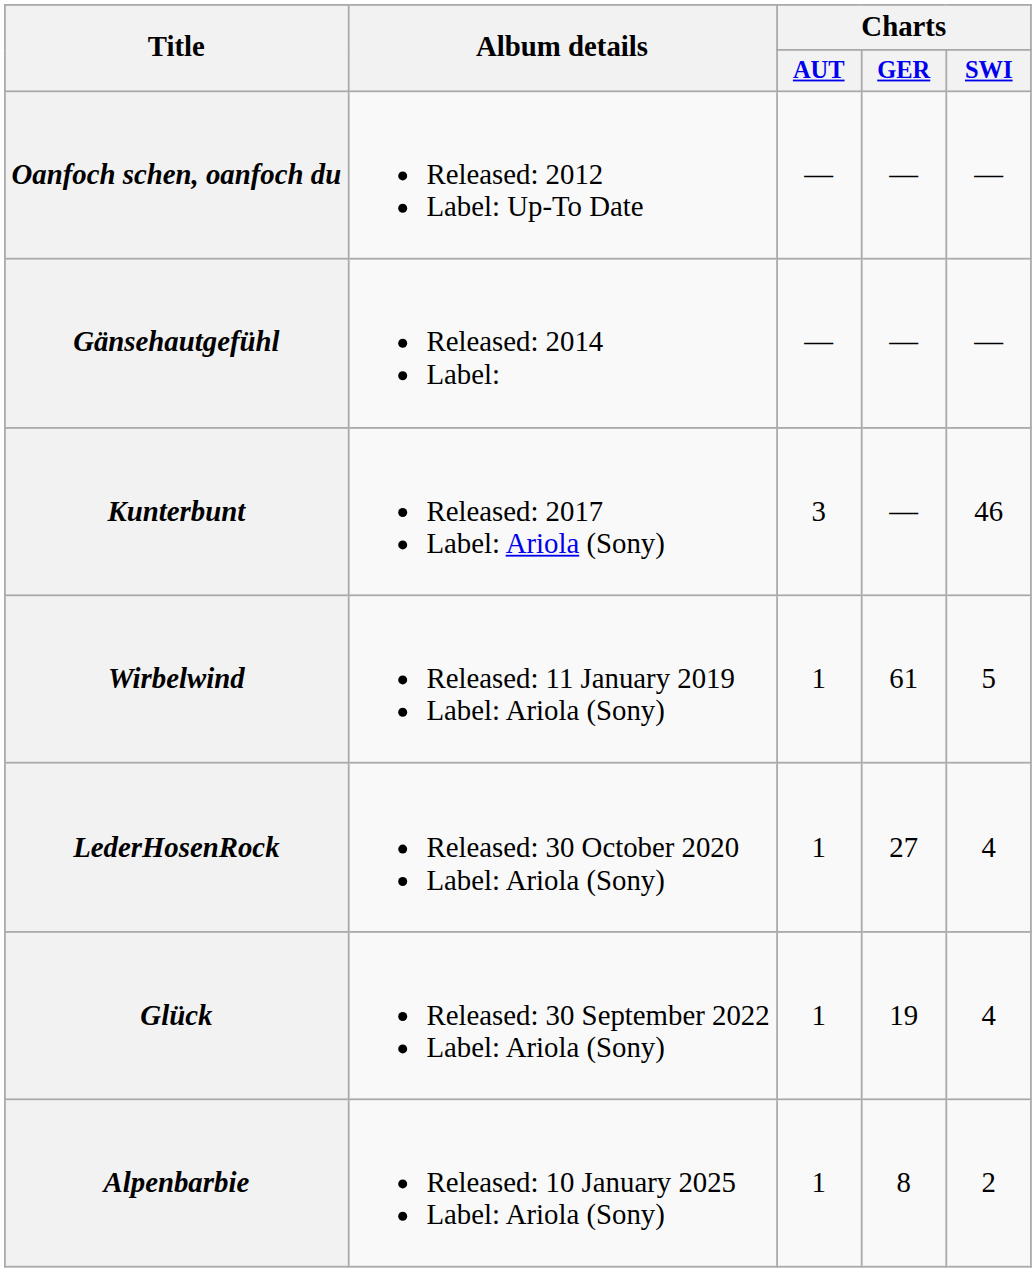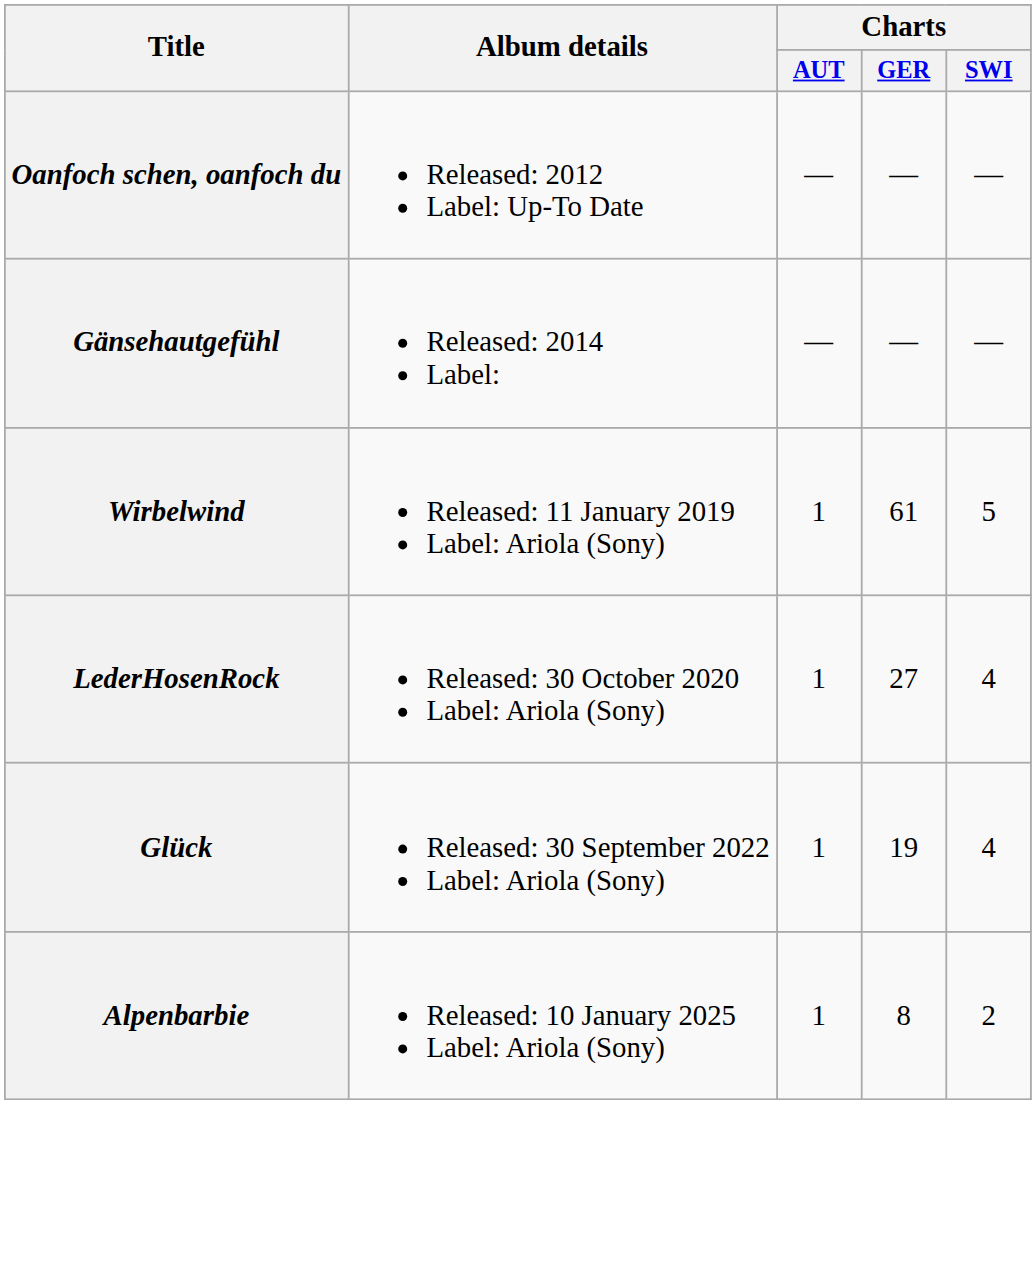- row: Kunterbunt | Released: 2017 Label: Ariola (Sony) | 3 | — | 46
